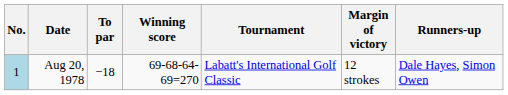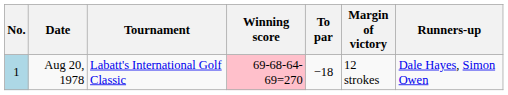columns swapped: Tournament <-> To par
Aug 20, 1978 | Winning score: no background -> pink background
